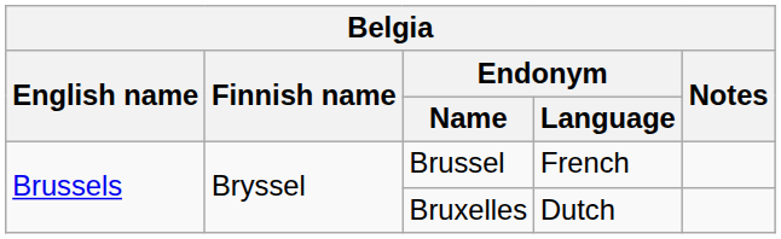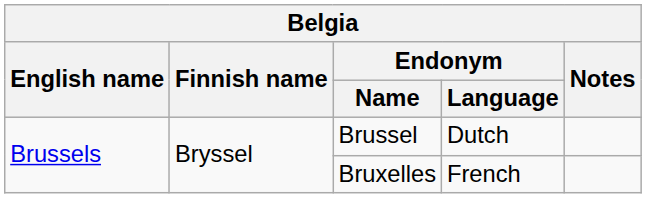Brussel | Endonym / Language: French -> Dutch
Bruxelles | Endonym / Language: Dutch -> French
